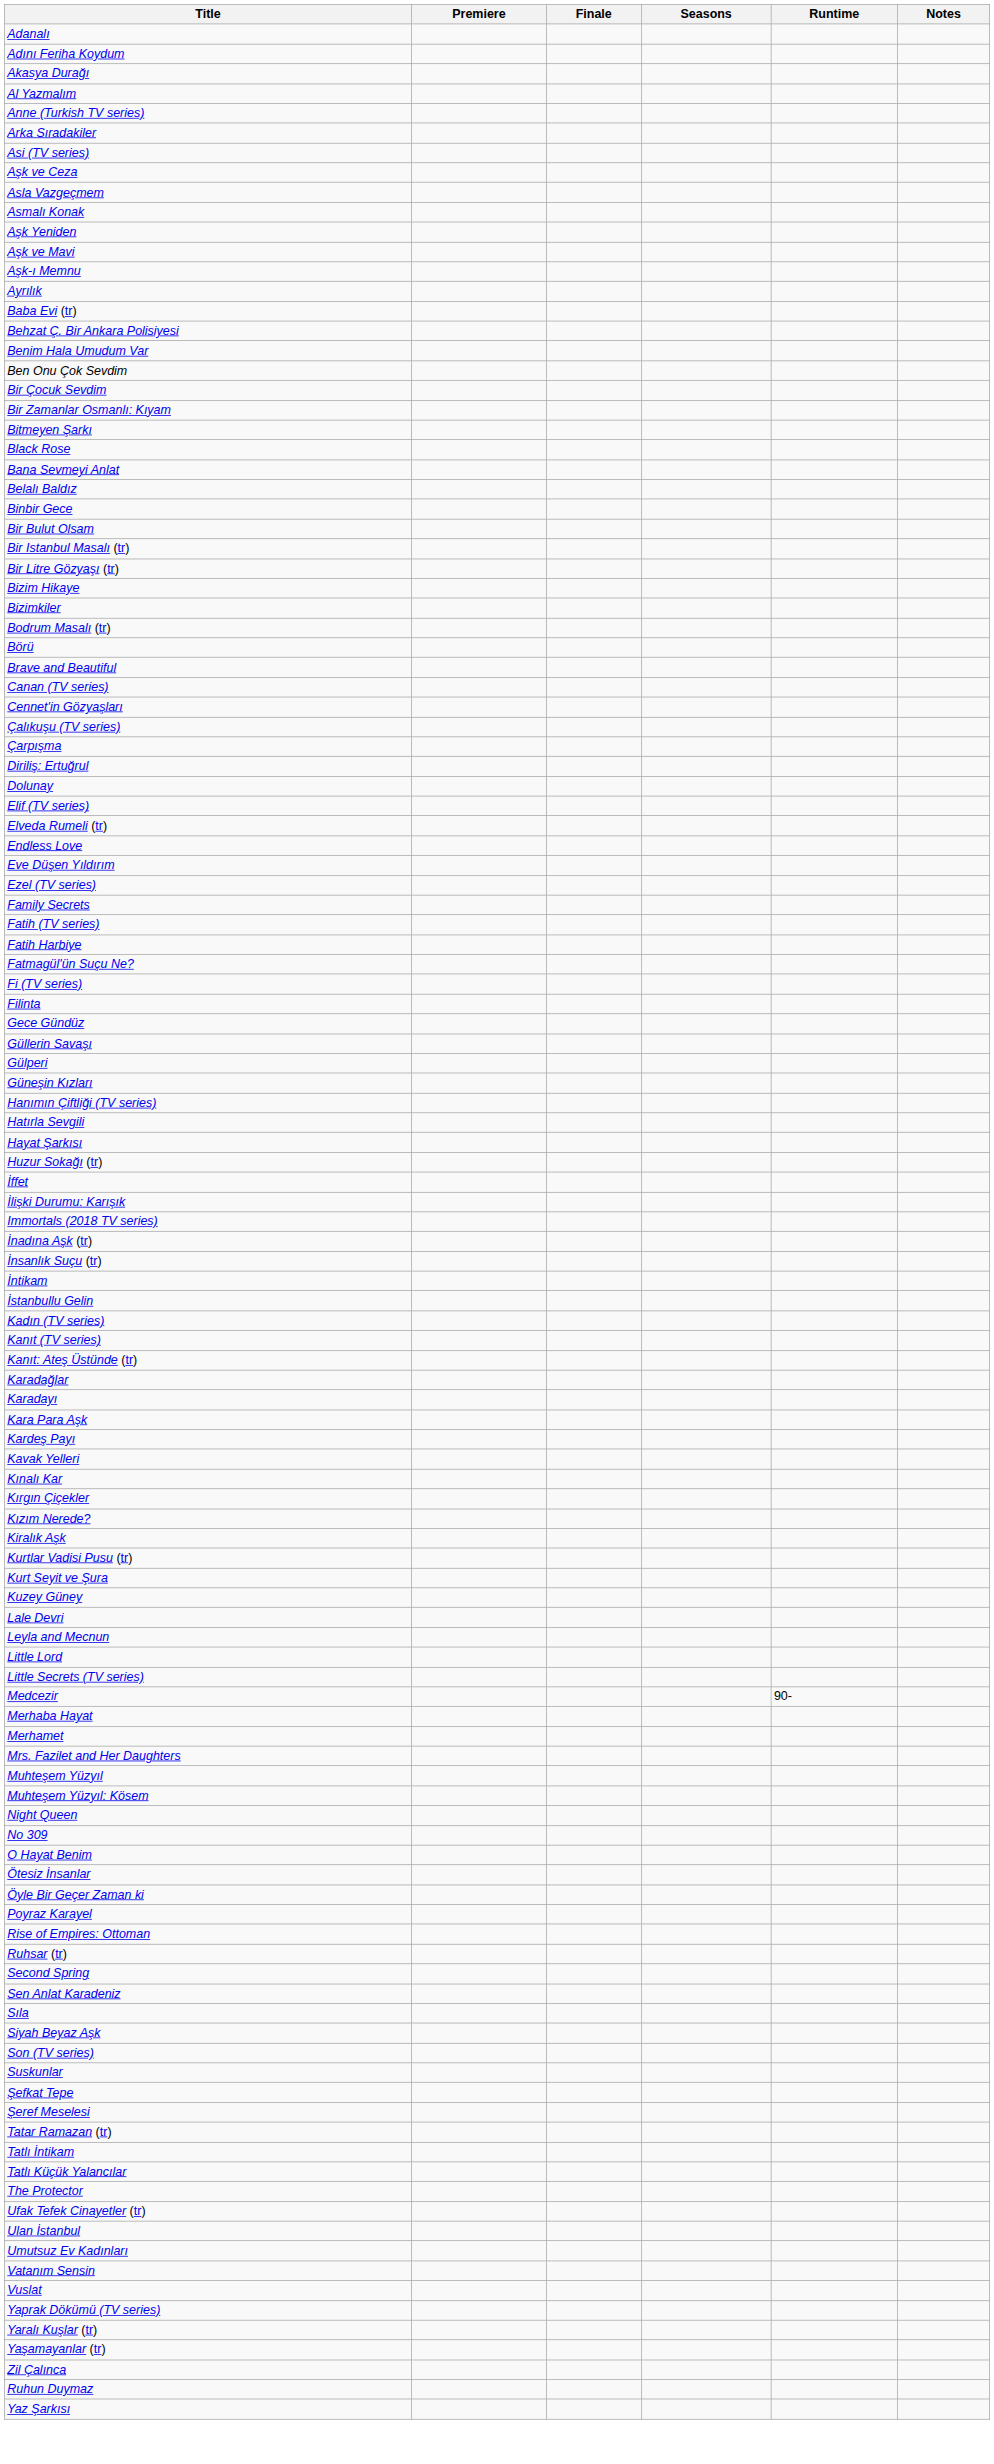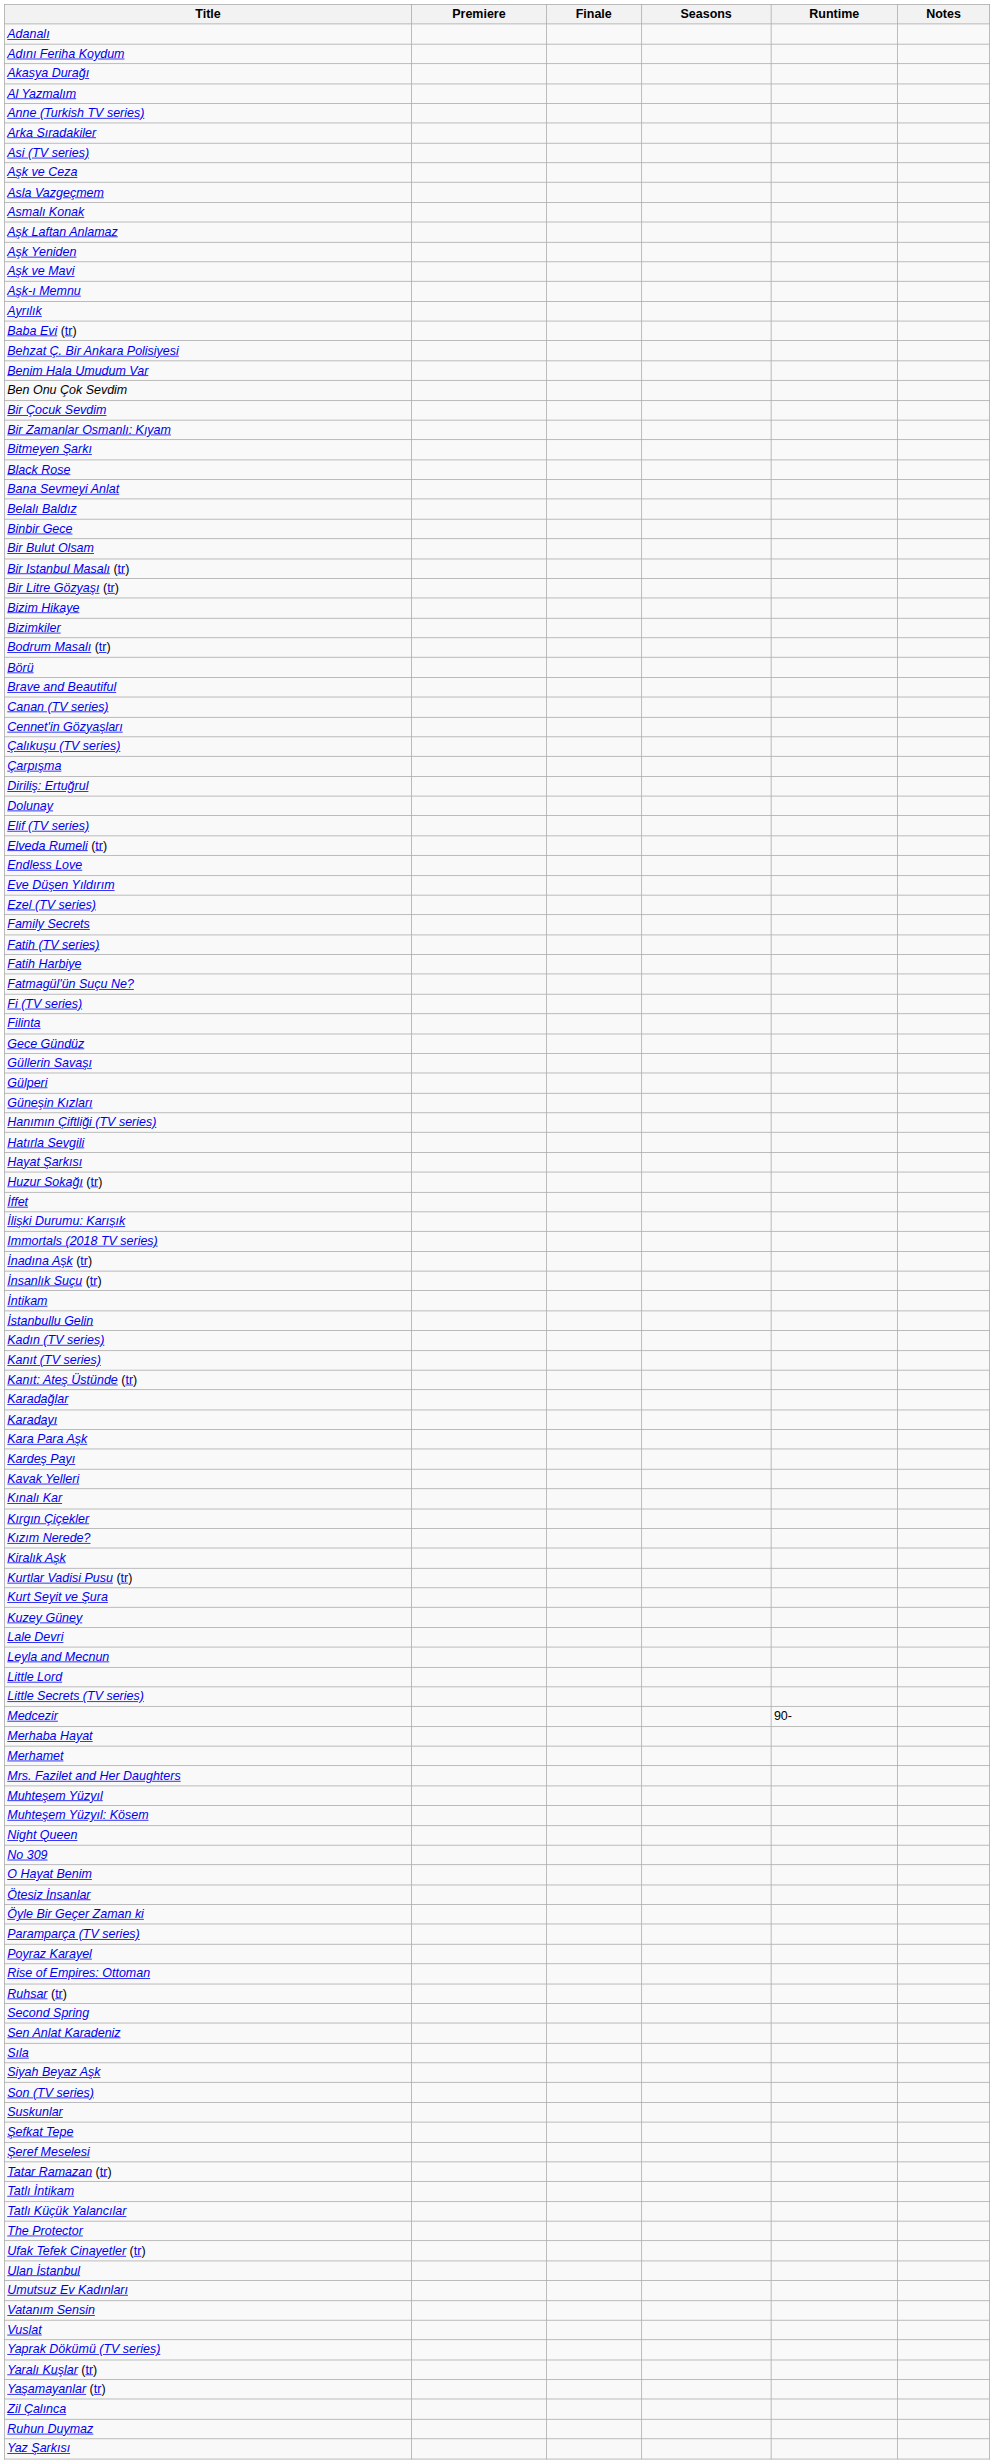+ row: Aşk Laftan Anlamaz
+ row: Paramparça (TV series)
